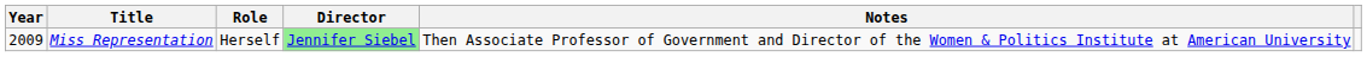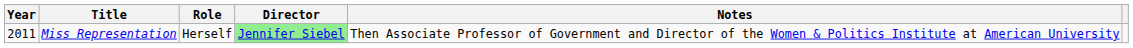Miss Representation | Year: 2009 -> 2011
